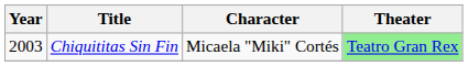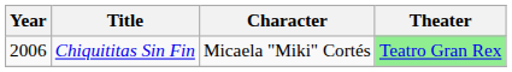Chiquititas Sin Fin | Year: 2003 -> 2006
